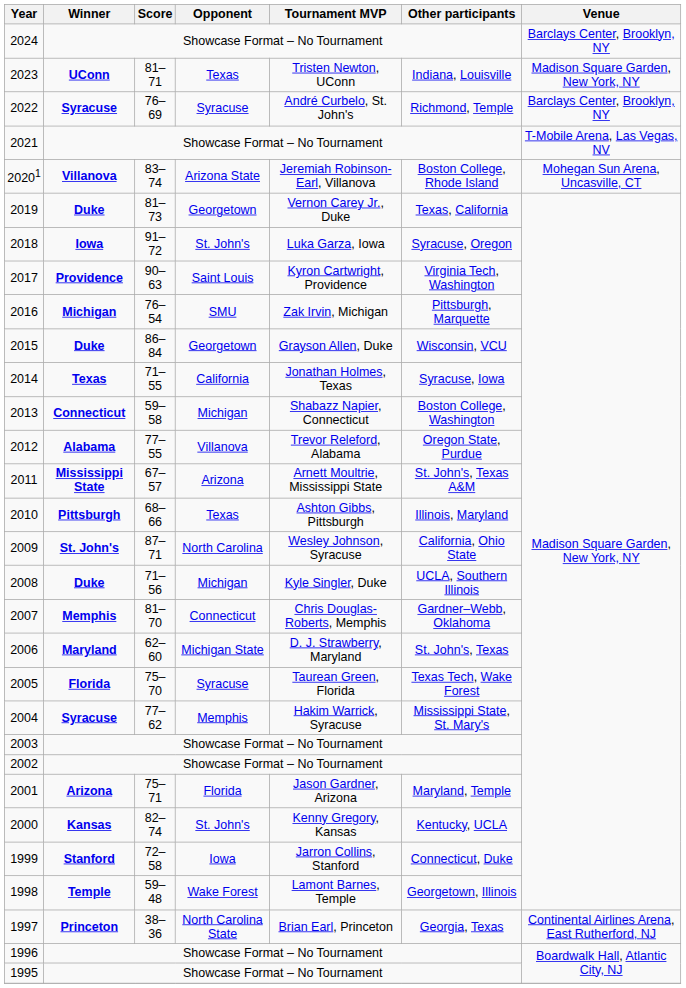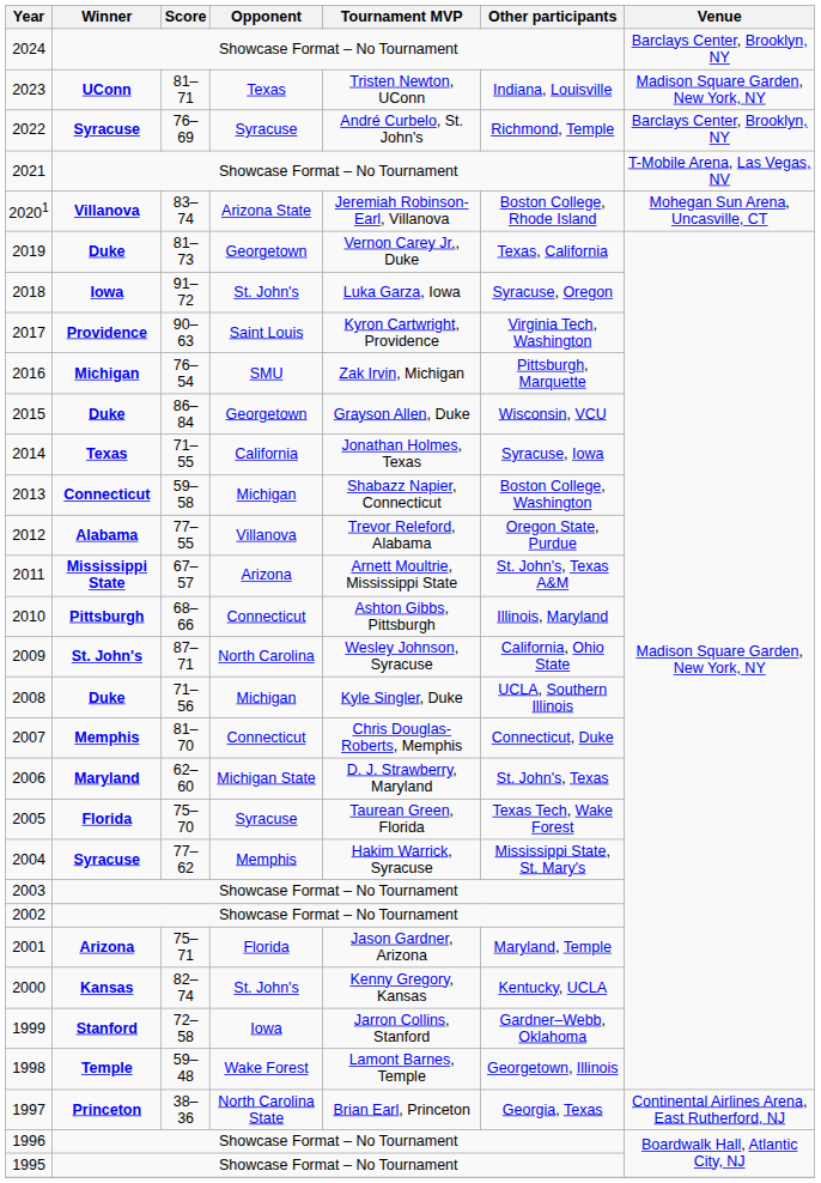2010 | Opponent: Texas -> Connecticut
2007 | Other participants: Gardner–Webb, Oklahoma -> Connecticut, Duke
1999 | Other participants: Connecticut, Duke -> Gardner–Webb, Oklahoma
